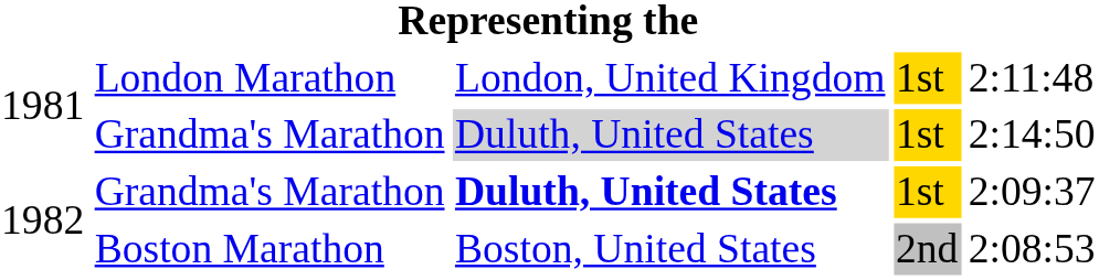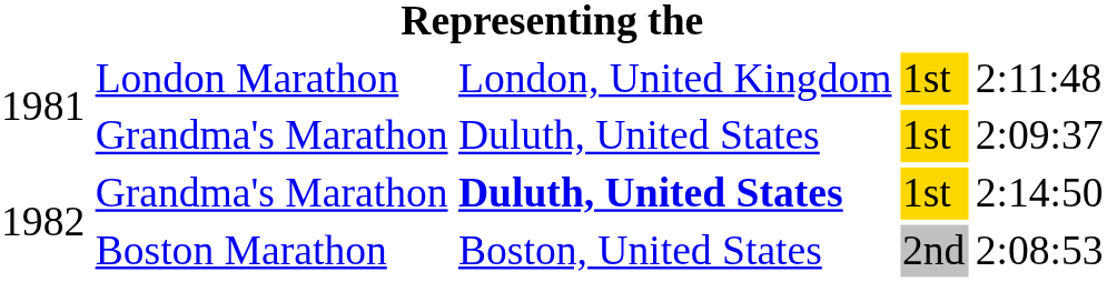1981 / Grandma's Marathon | column 3: lightgrey background -> no background
1981 / Grandma's Marathon | column 5: 2:14:50 -> 2:09:37
1982 / Grandma's Marathon | column 5: 2:09:37 -> 2:14:50
